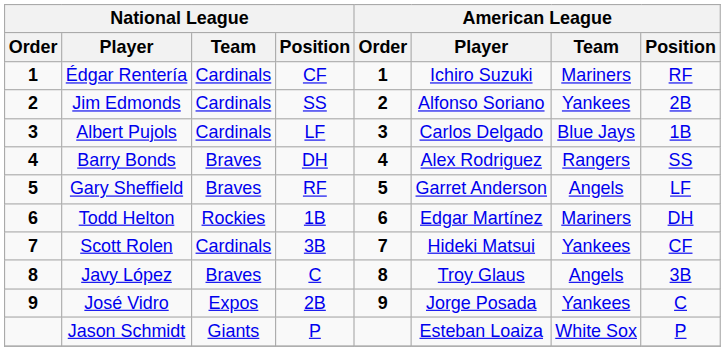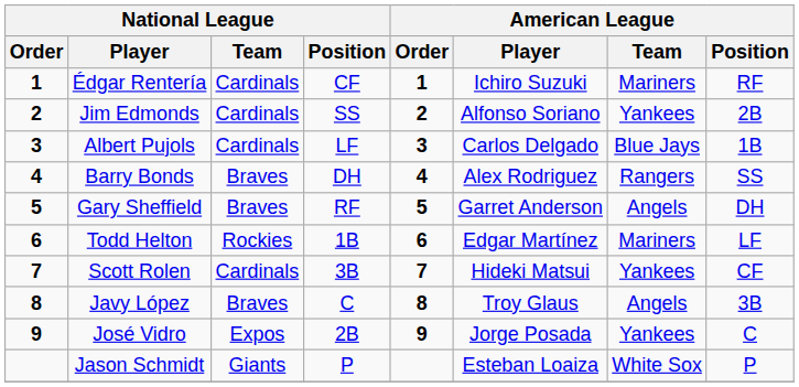Gary Sheffield | American League / Position: LF -> DH
Todd Helton | American League / Position: DH -> LF
